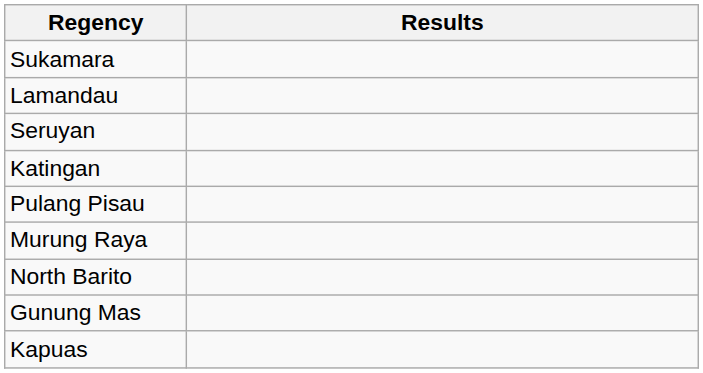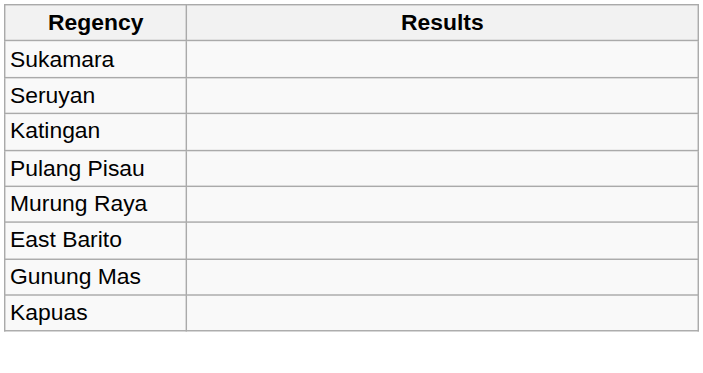- row: Lamandau
+ row: East Barito
- row: North Barito
